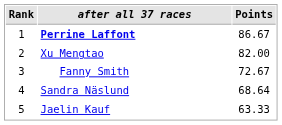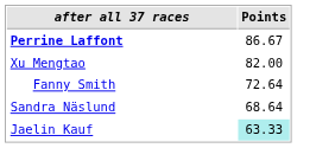- column: Rank | 1 | 2 | 3 | 4 | 5
Fanny Smith | Points: 72.67 -> 72.64
Jaelin Kauf | Points: no background -> paleturquoise background
